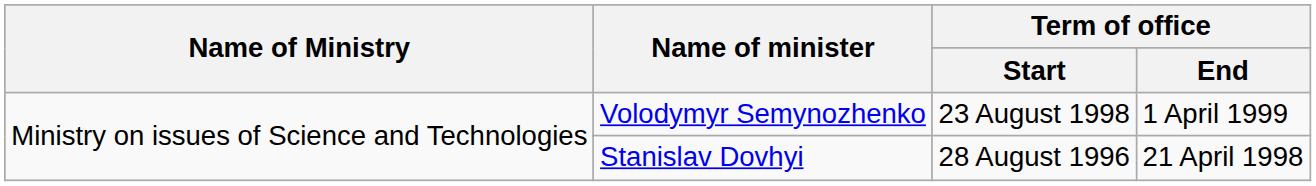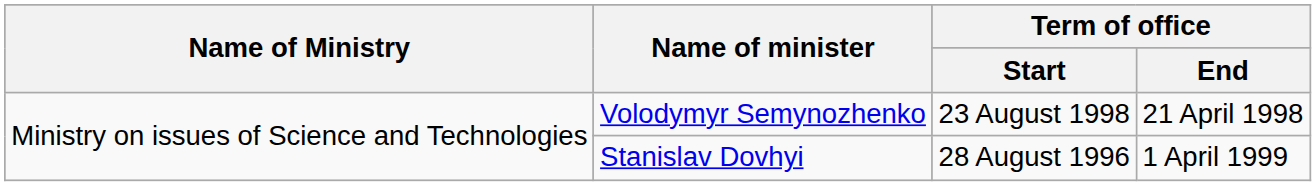Volodymyr Semynozhenko | Term of office / End: 1 April 1999 -> 21 April 1998
Stanislav Dovhyi | Term of office / End: 21 April 1998 -> 1 April 1999
